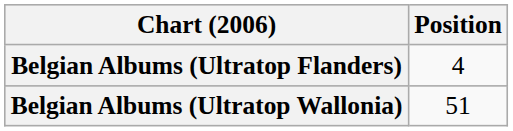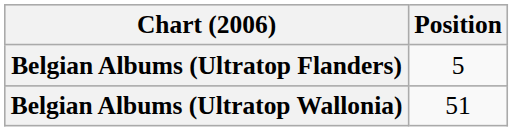Belgian Albums (Ultratop Flanders) | Position: 4 -> 5
